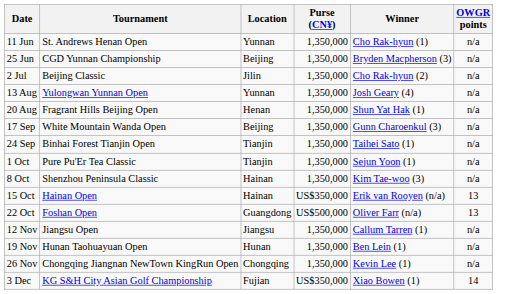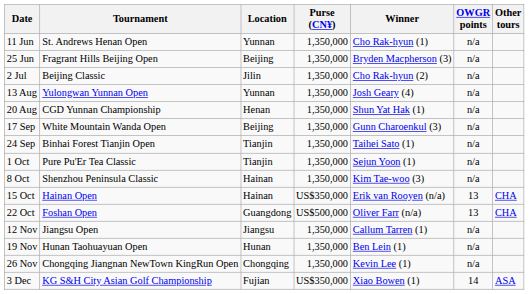+ column: Other tours | CHA | CHA | ASA
25 Jun | Tournament: CGD Yunnan Championship -> Fragrant Hills Beijing Open
20 Aug | Tournament: Fragrant Hills Beijing Open -> CGD Yunnan Championship
